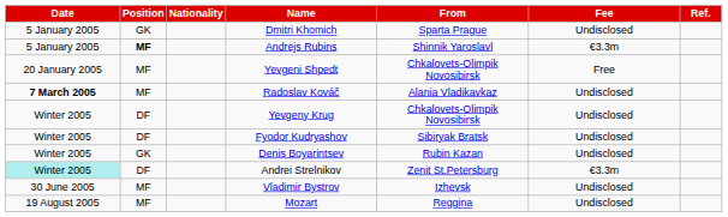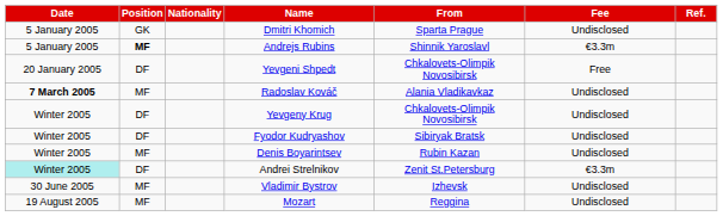Yevgeni Shpedt | Position: MF -> DF
Denis Boyarintsev | Position: GK -> MF
